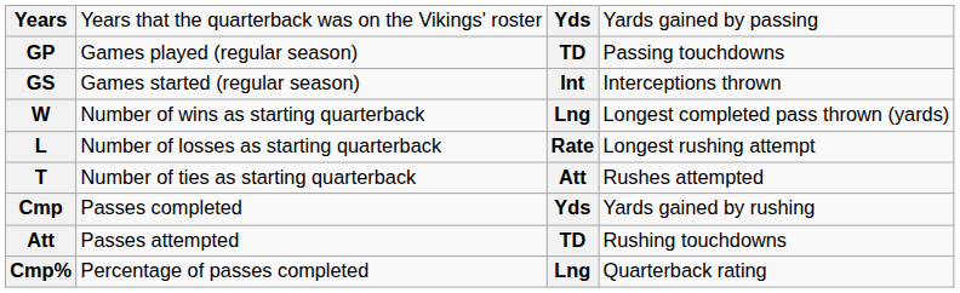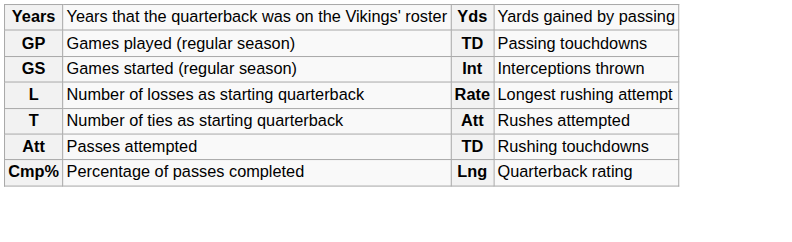- row: W | Number of wins as starting quarterback | Lng | Longest completed pass thrown (yards)
- row: Cmp | Passes completed | Yds | Yards gained by rushing
